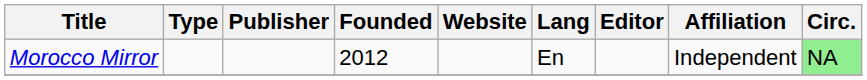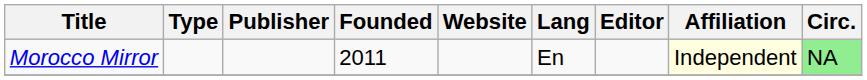Morocco Mirror | Founded: 2012 -> 2011
Morocco Mirror | Affiliation: no background -> lightyellow background
